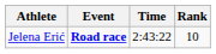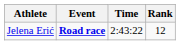Jelena Erić | Rank: 10 -> 12
